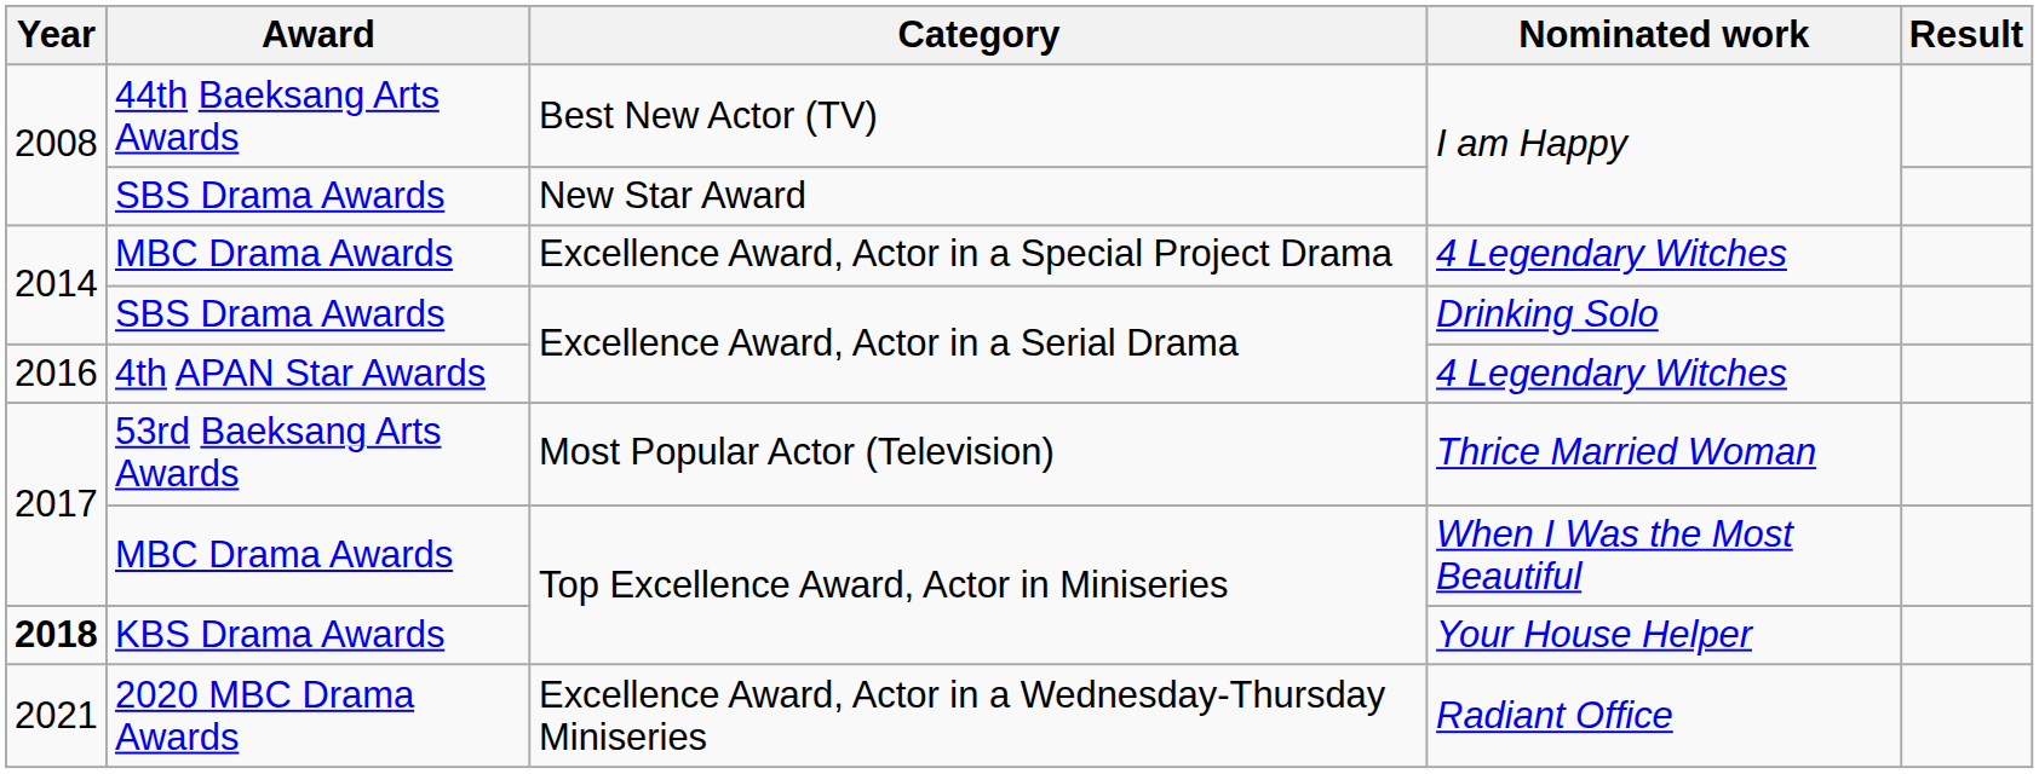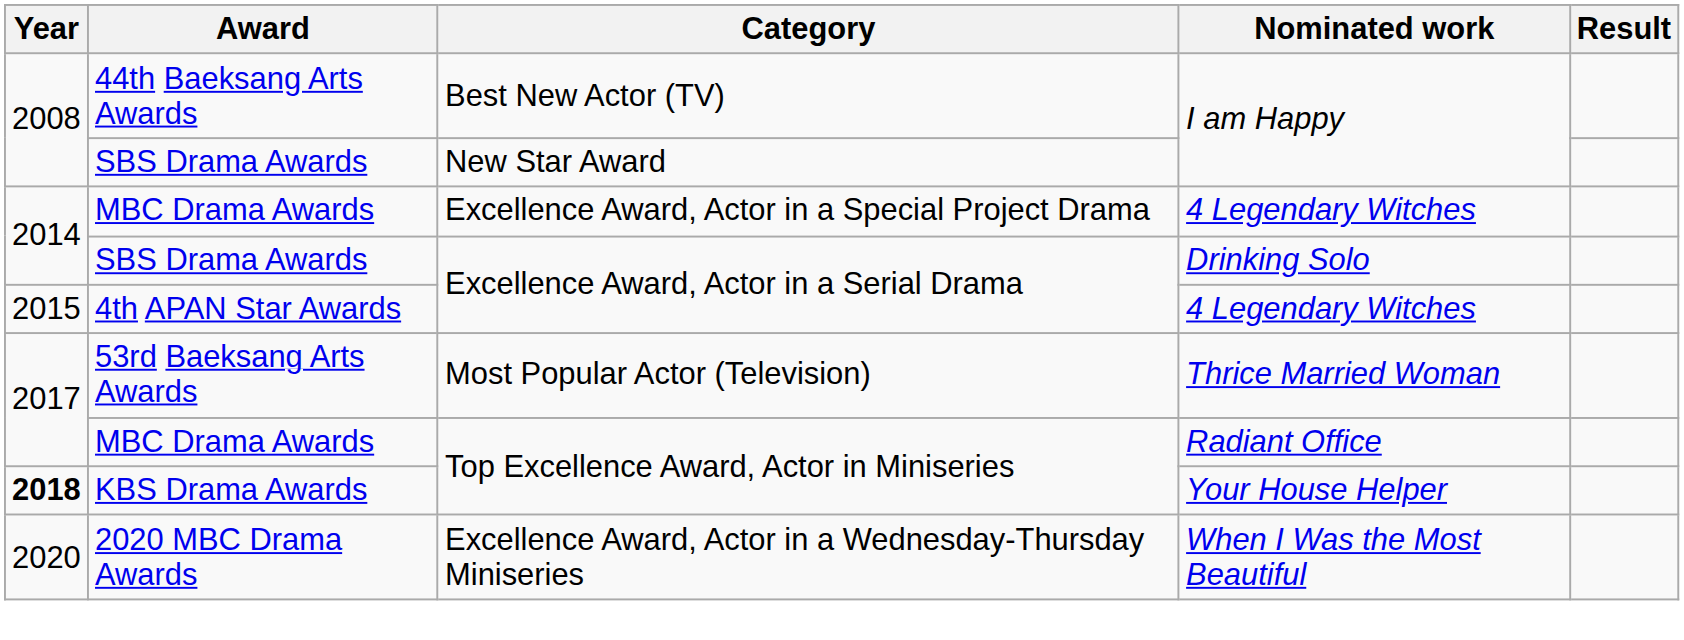4th APAN Star Awards | Year: 2016 -> 2015
MBC Drama Awards / Top Excellence Award, Actor in Miniseries | Nominated work: When I Was the Most Beautiful -> Radiant Office
2020 MBC Drama Awards | Year: 2021 -> 2020
2020 MBC Drama Awards | Nominated work: Radiant Office -> When I Was the Most Beautiful
